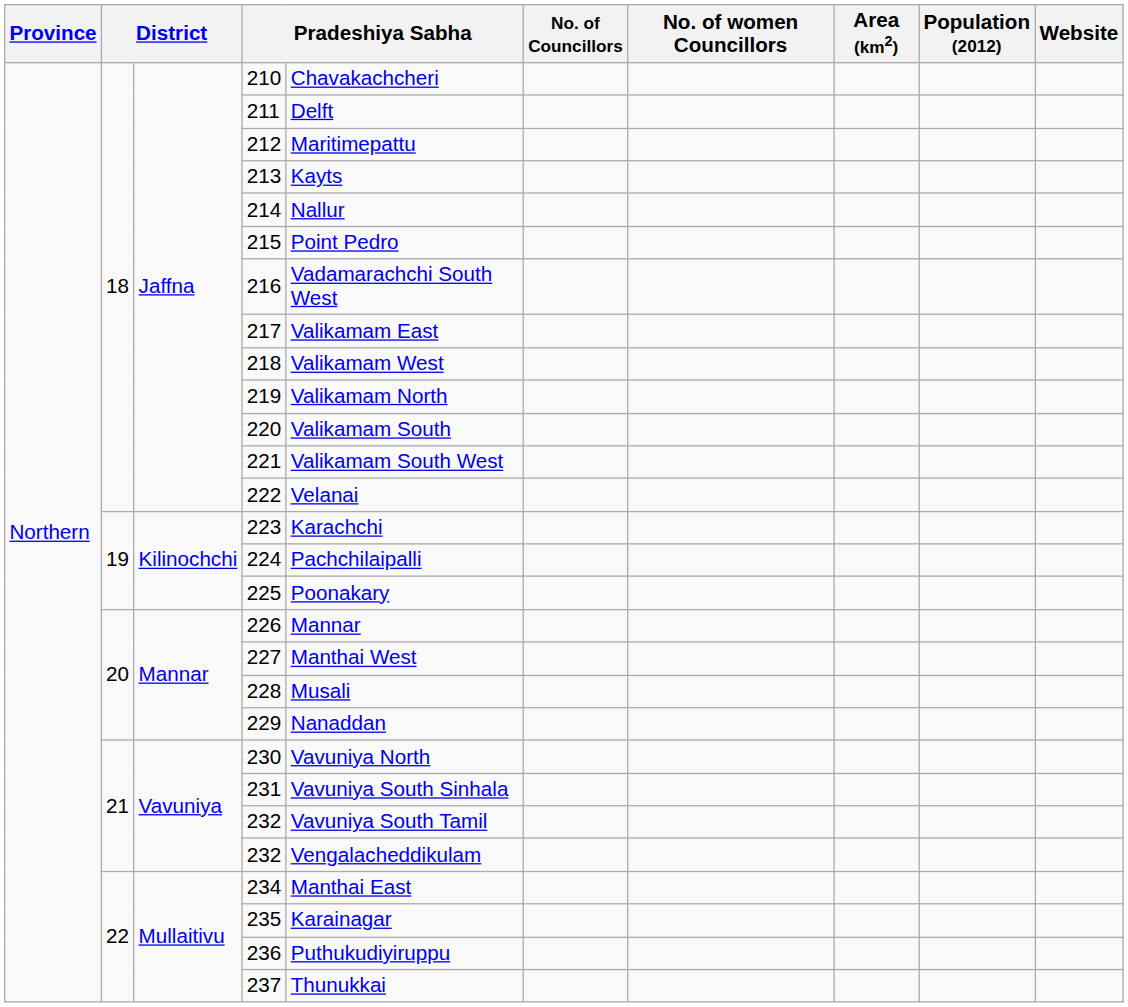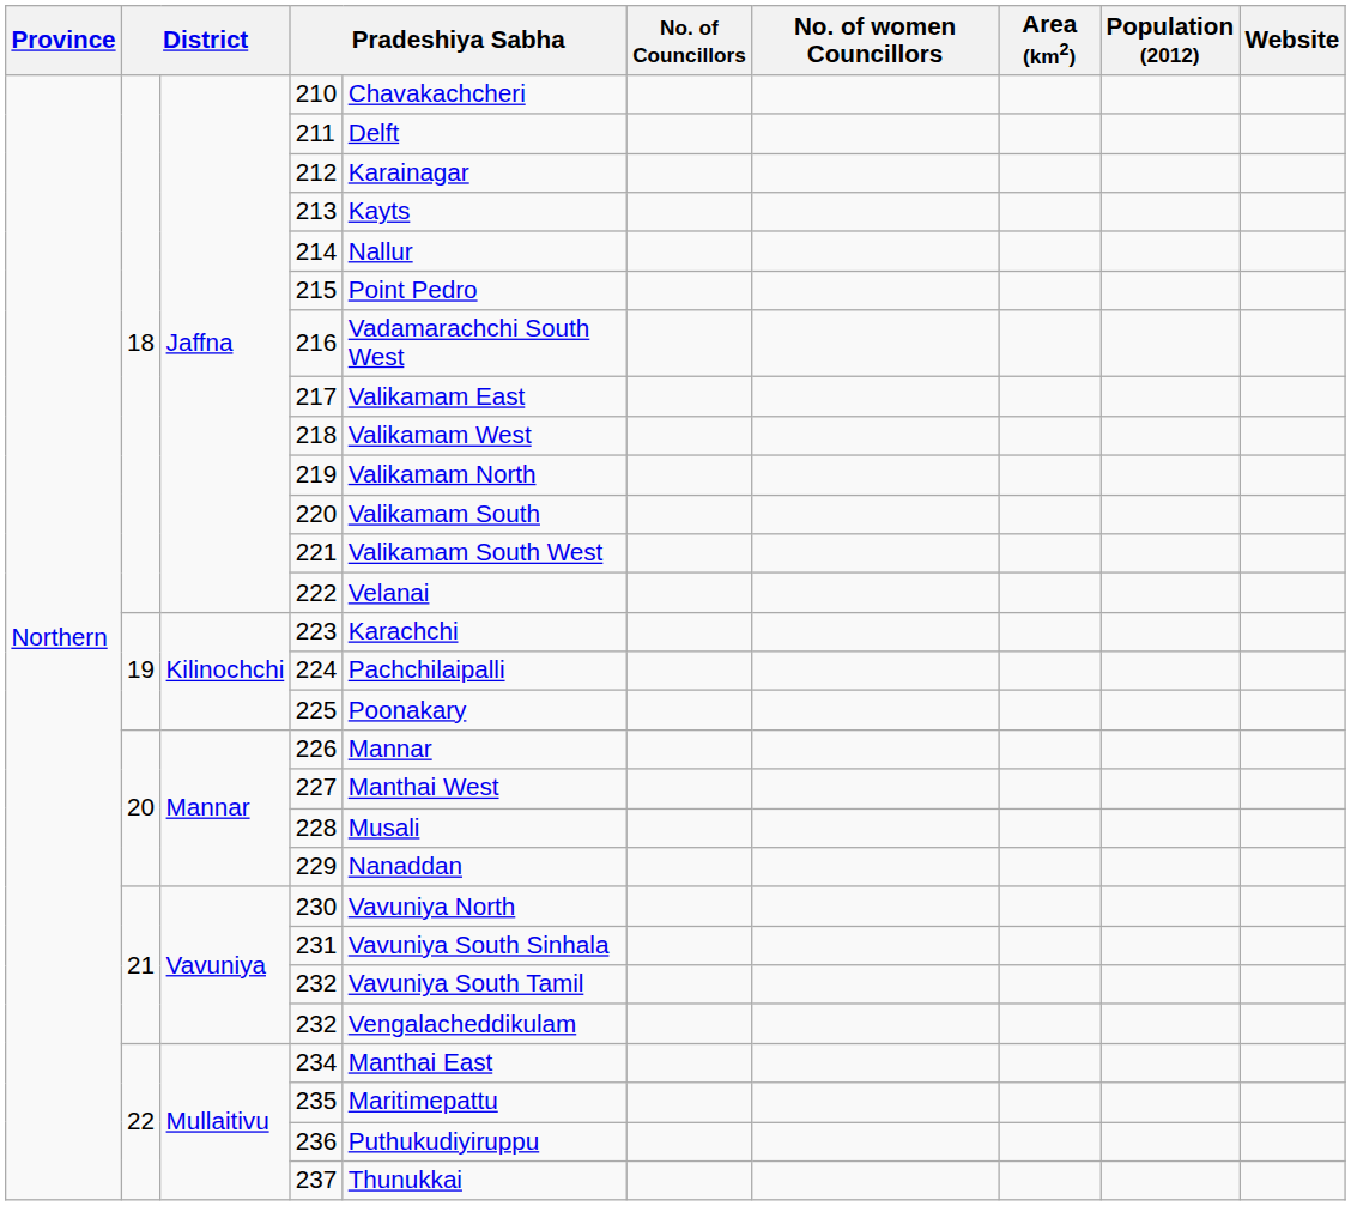212 | column 5: Maritimepattu -> Karainagar
235 | column 5: Karainagar -> Maritimepattu
